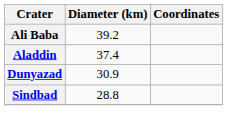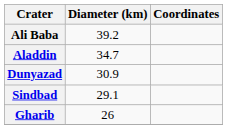Aladdin | Diameter (km): 37.4 -> 34.7
Sindbad | Diameter (km): 28.8 -> 29.1
+ row: Gharib | 26
